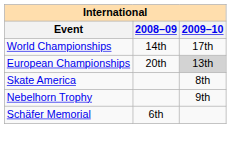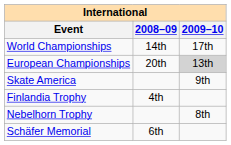Skate America | 2009–10: 8th -> 9th
+ row: Finlandia Trophy | 4th
Nebelhorn Trophy | 2009–10: 9th -> 8th
